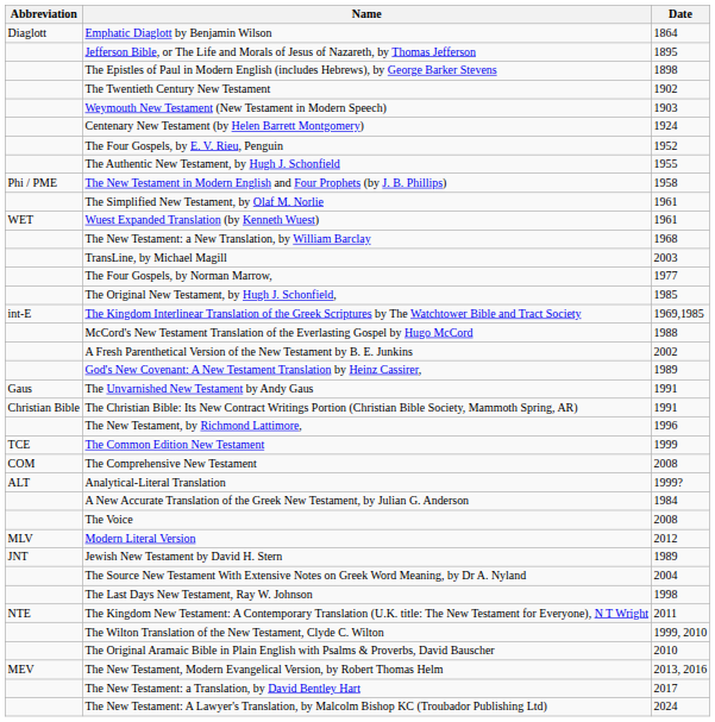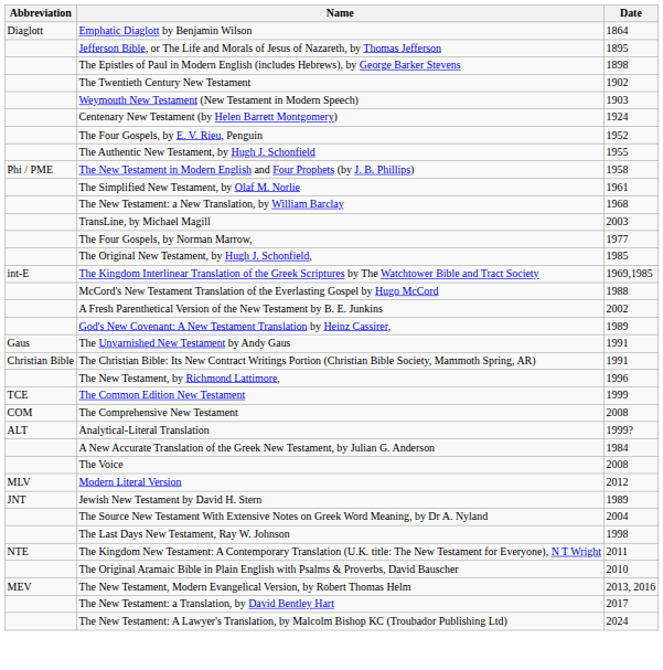- row: WET | Wuest Expanded Translation (by Kenneth Wuest) | 1961
- row: The Wilton Translation of the New Testament, Clyde C. Wilton | 1999, 2010
